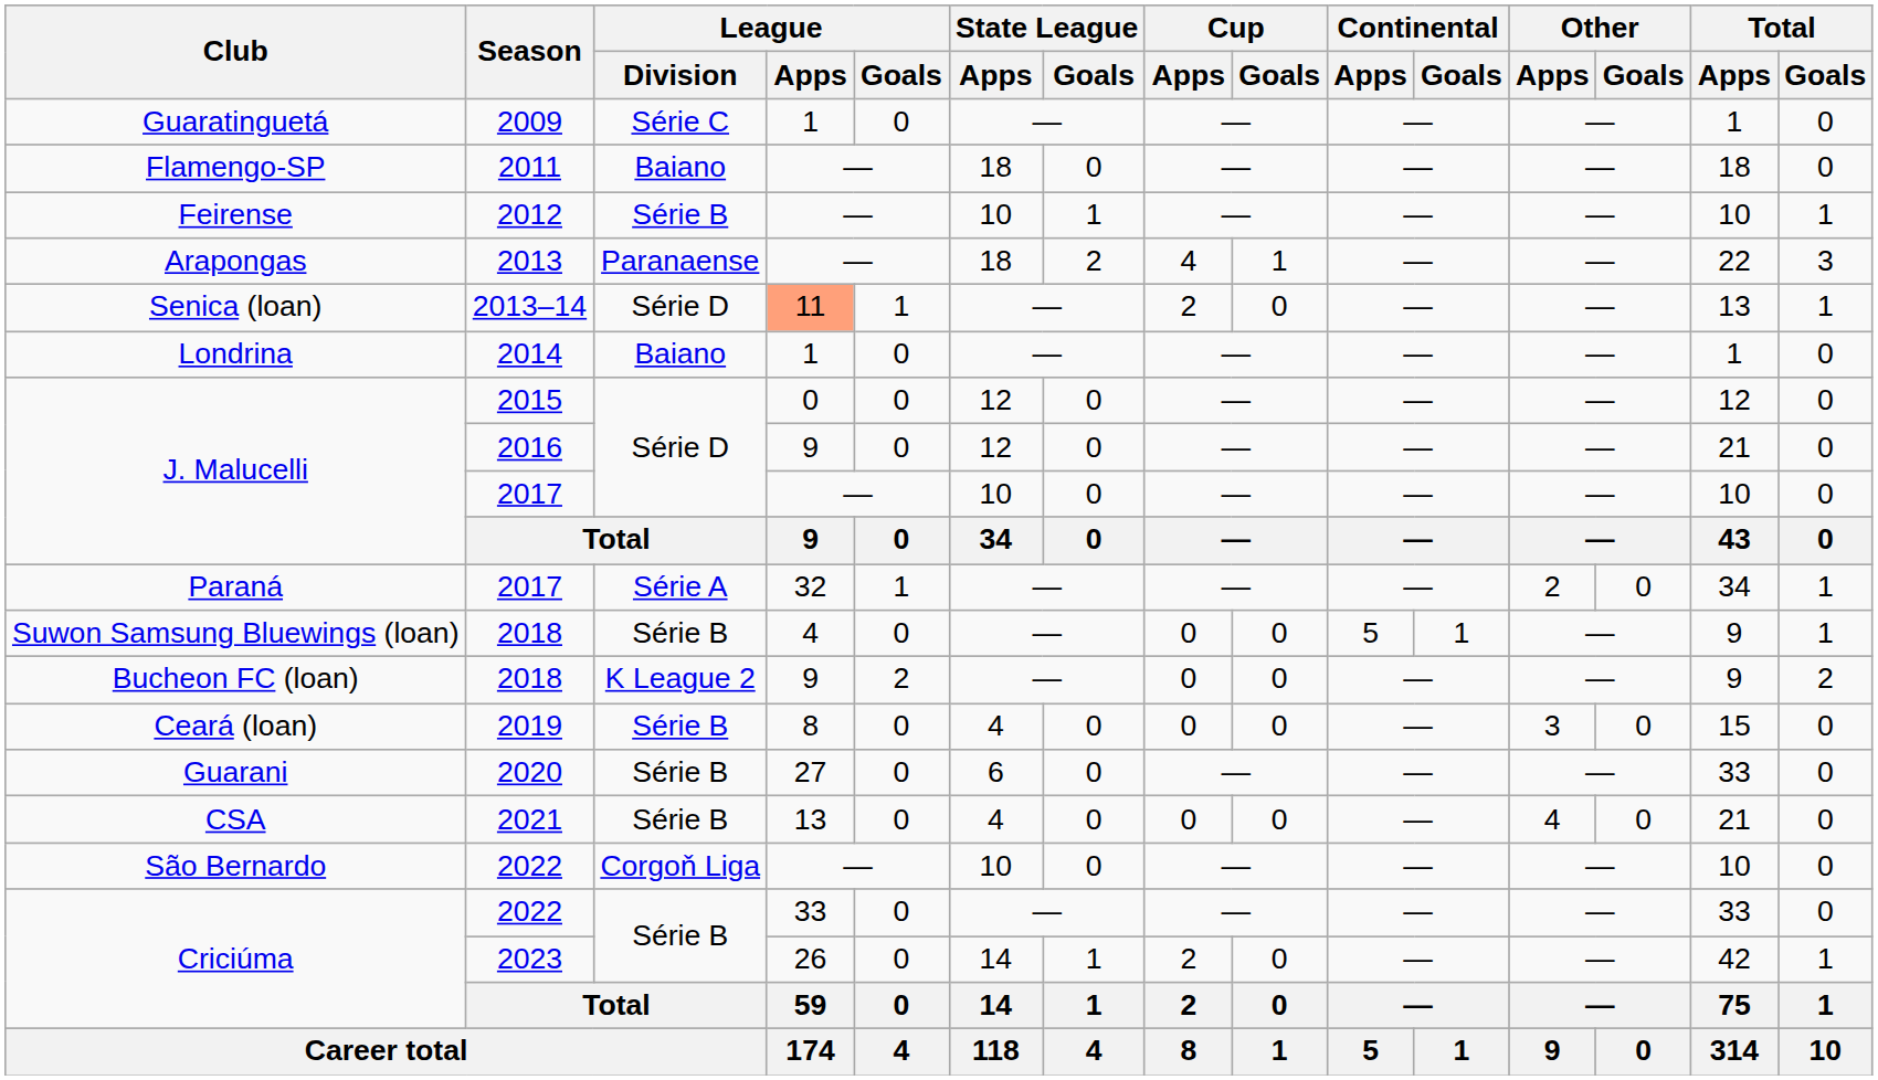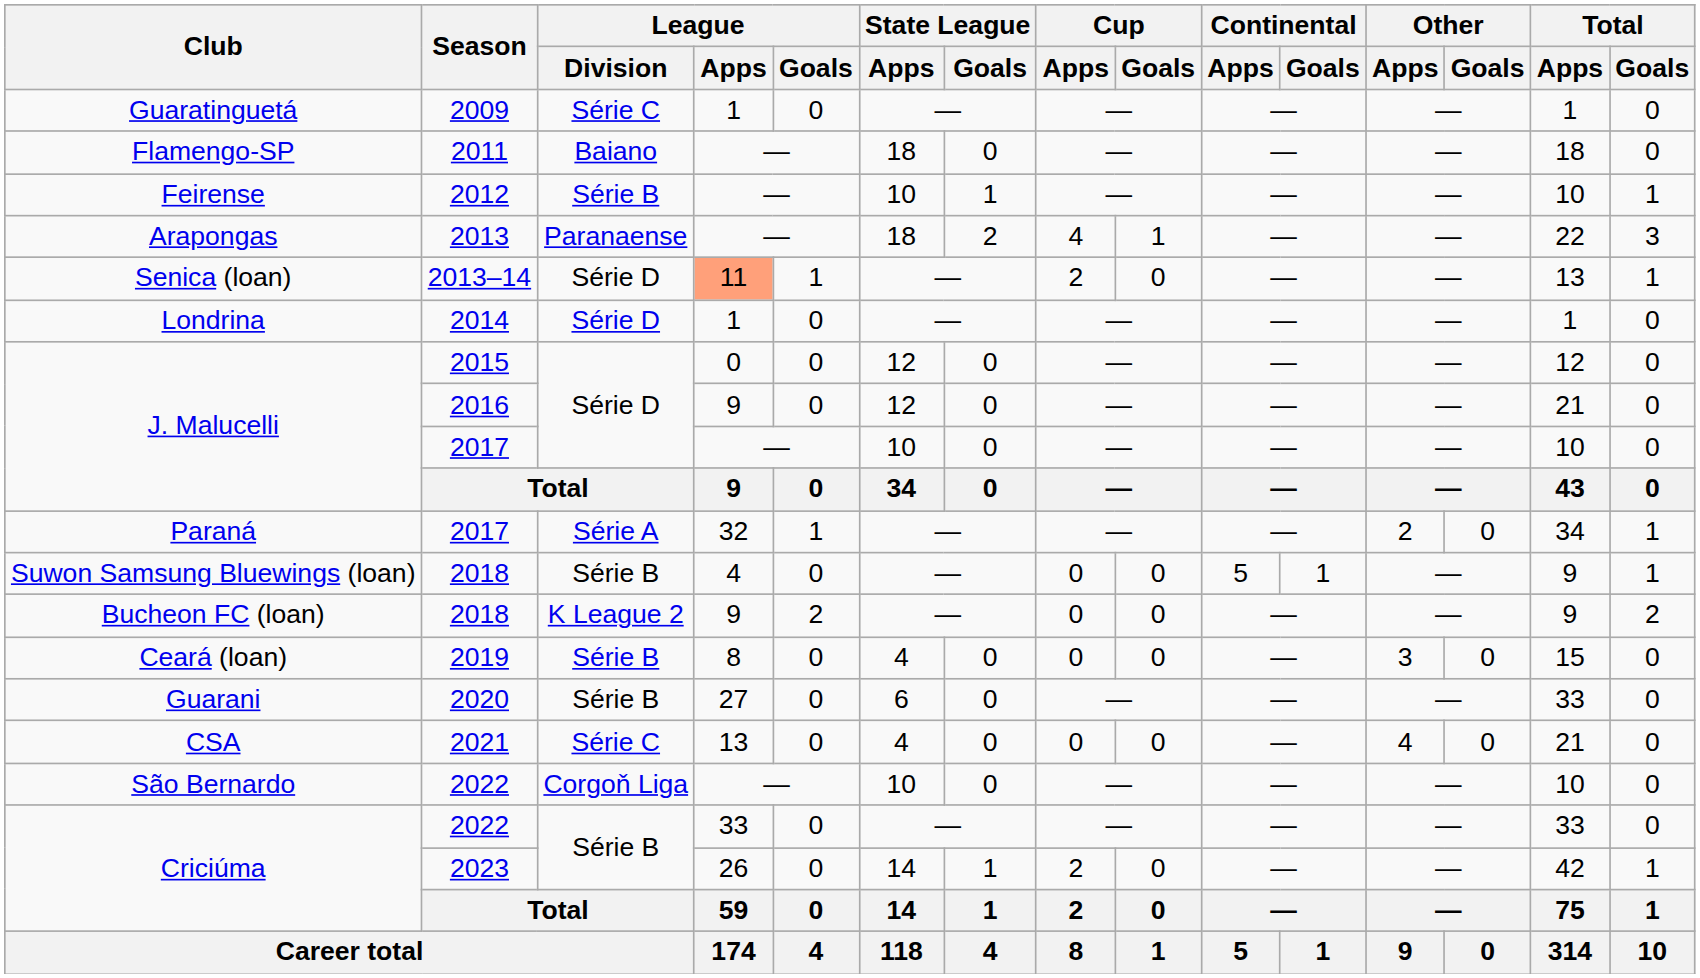Londrina | League / Division: Baiano -> Série D
CSA | League / Division: Série B -> Série C
